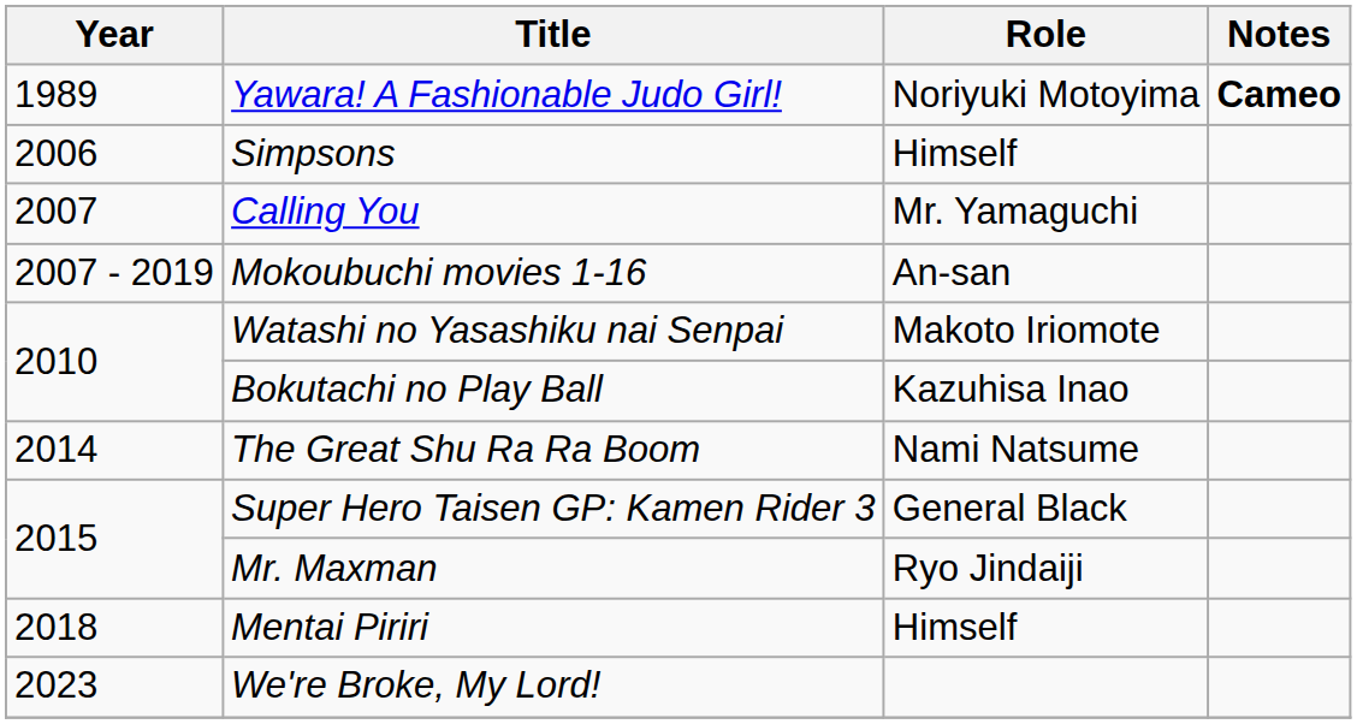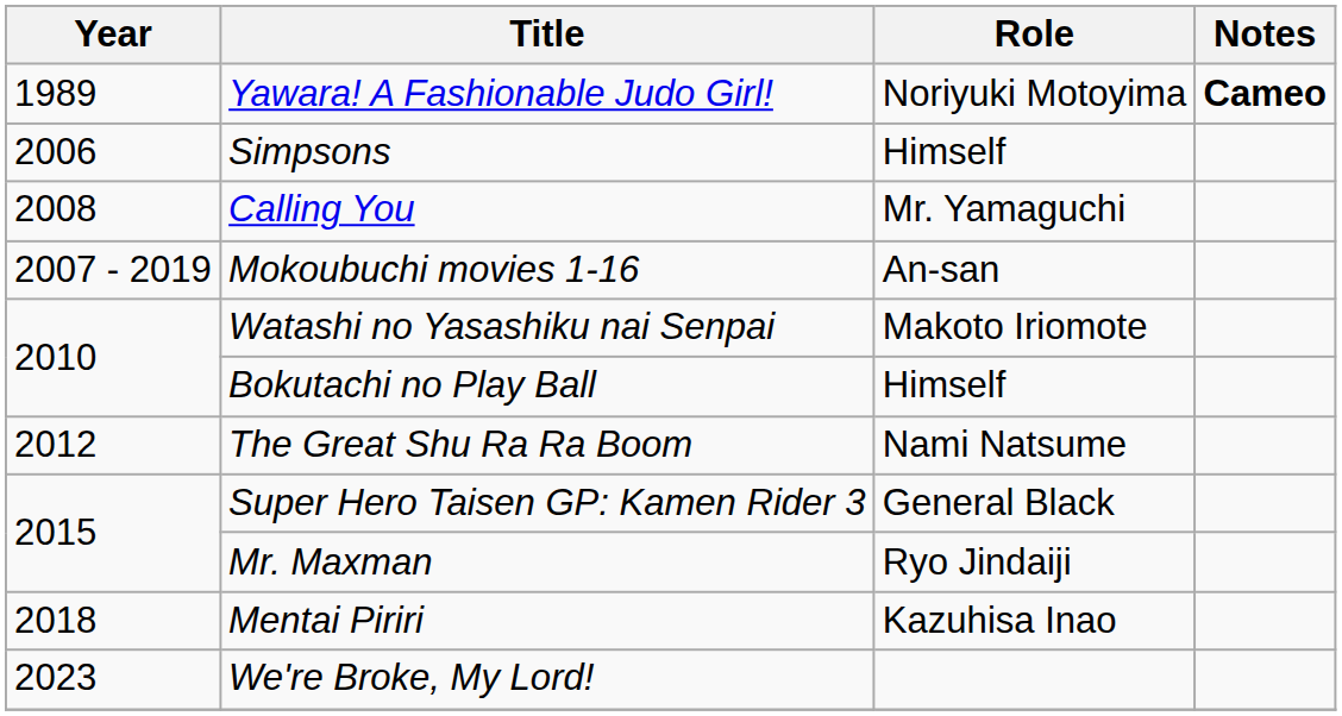Calling You | Year: 2007 -> 2008
Bokutachi no Play Ball | Role: Kazuhisa Inao -> Himself
The Great Shu Ra Ra Boom | Year: 2014 -> 2012
Mentai Piriri | Role: Himself -> Kazuhisa Inao
